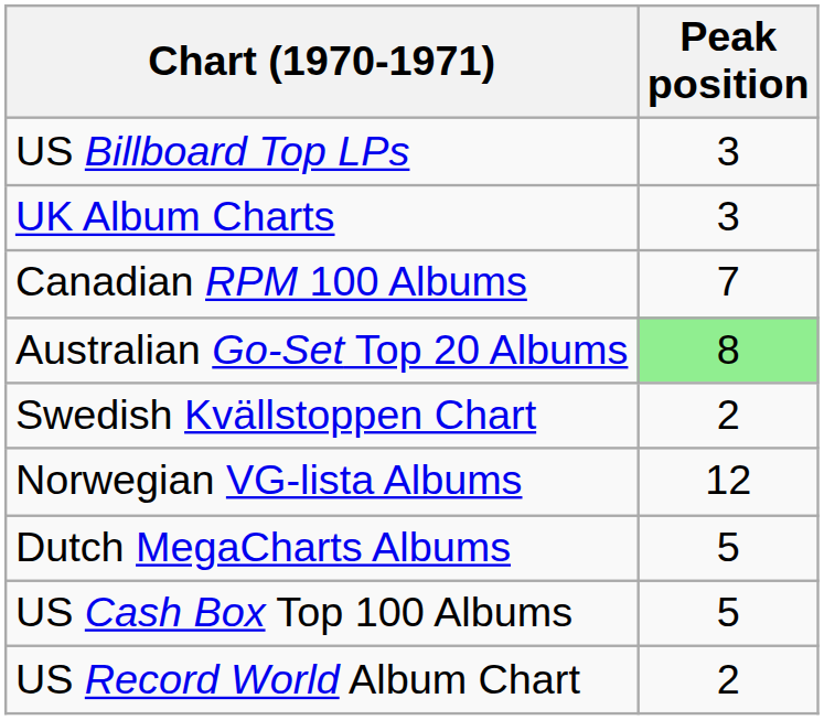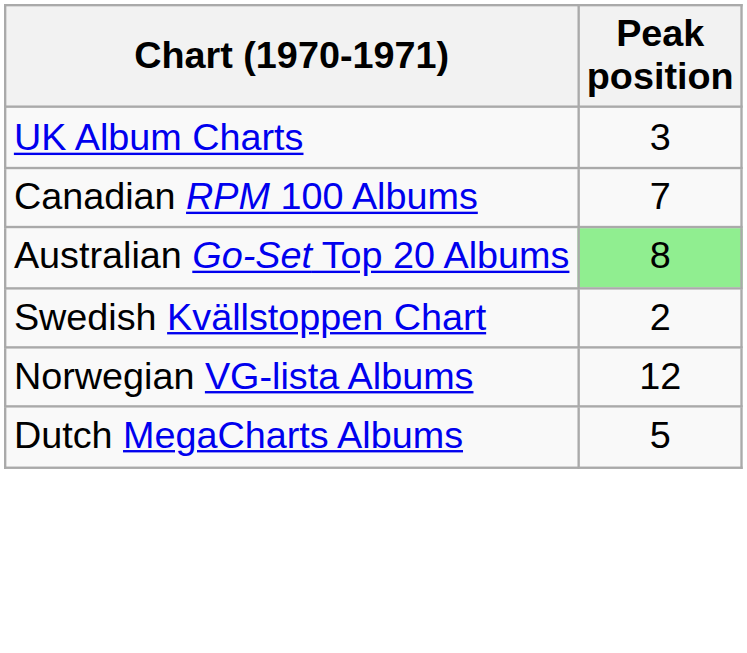- row: US Billboard Top LPs | 3
- row: US Cash Box Top 100 Albums | 5
- row: US Record World Album Chart | 2
